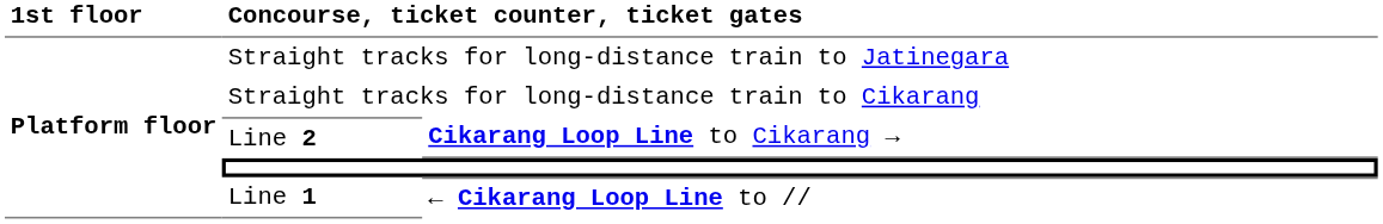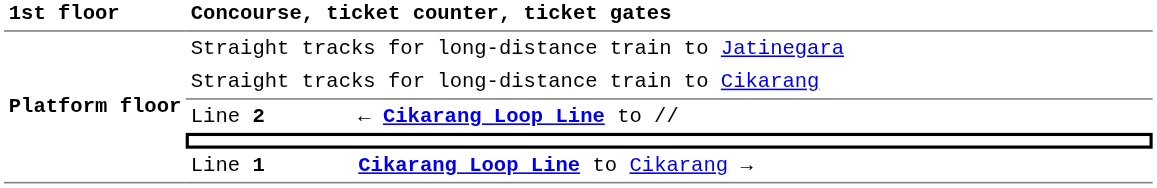Line 2 | column 3: Cikarang Loop Line to Cikarang → -> ← Cikarang Loop Line to //
Line 1 | column 3: ← Cikarang Loop Line to // -> Cikarang Loop Line to Cikarang →
